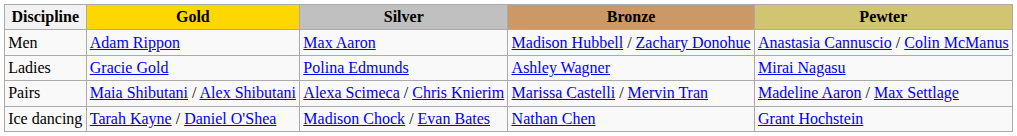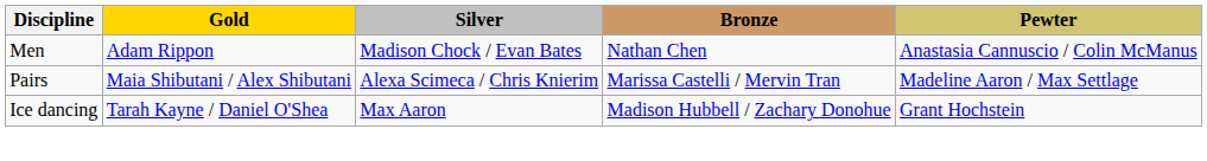Men | Silver: Max Aaron -> Madison Chock / Evan Bates
Men | Bronze: Madison Hubbell / Zachary Donohue -> Nathan Chen
- row: Ladies | Gracie Gold | Polina Edmunds | Ashley Wagner | Mirai Nagasu
Ice dancing | Silver: Madison Chock / Evan Bates -> Max Aaron
Ice dancing | Bronze: Nathan Chen -> Madison Hubbell / Zachary Donohue
